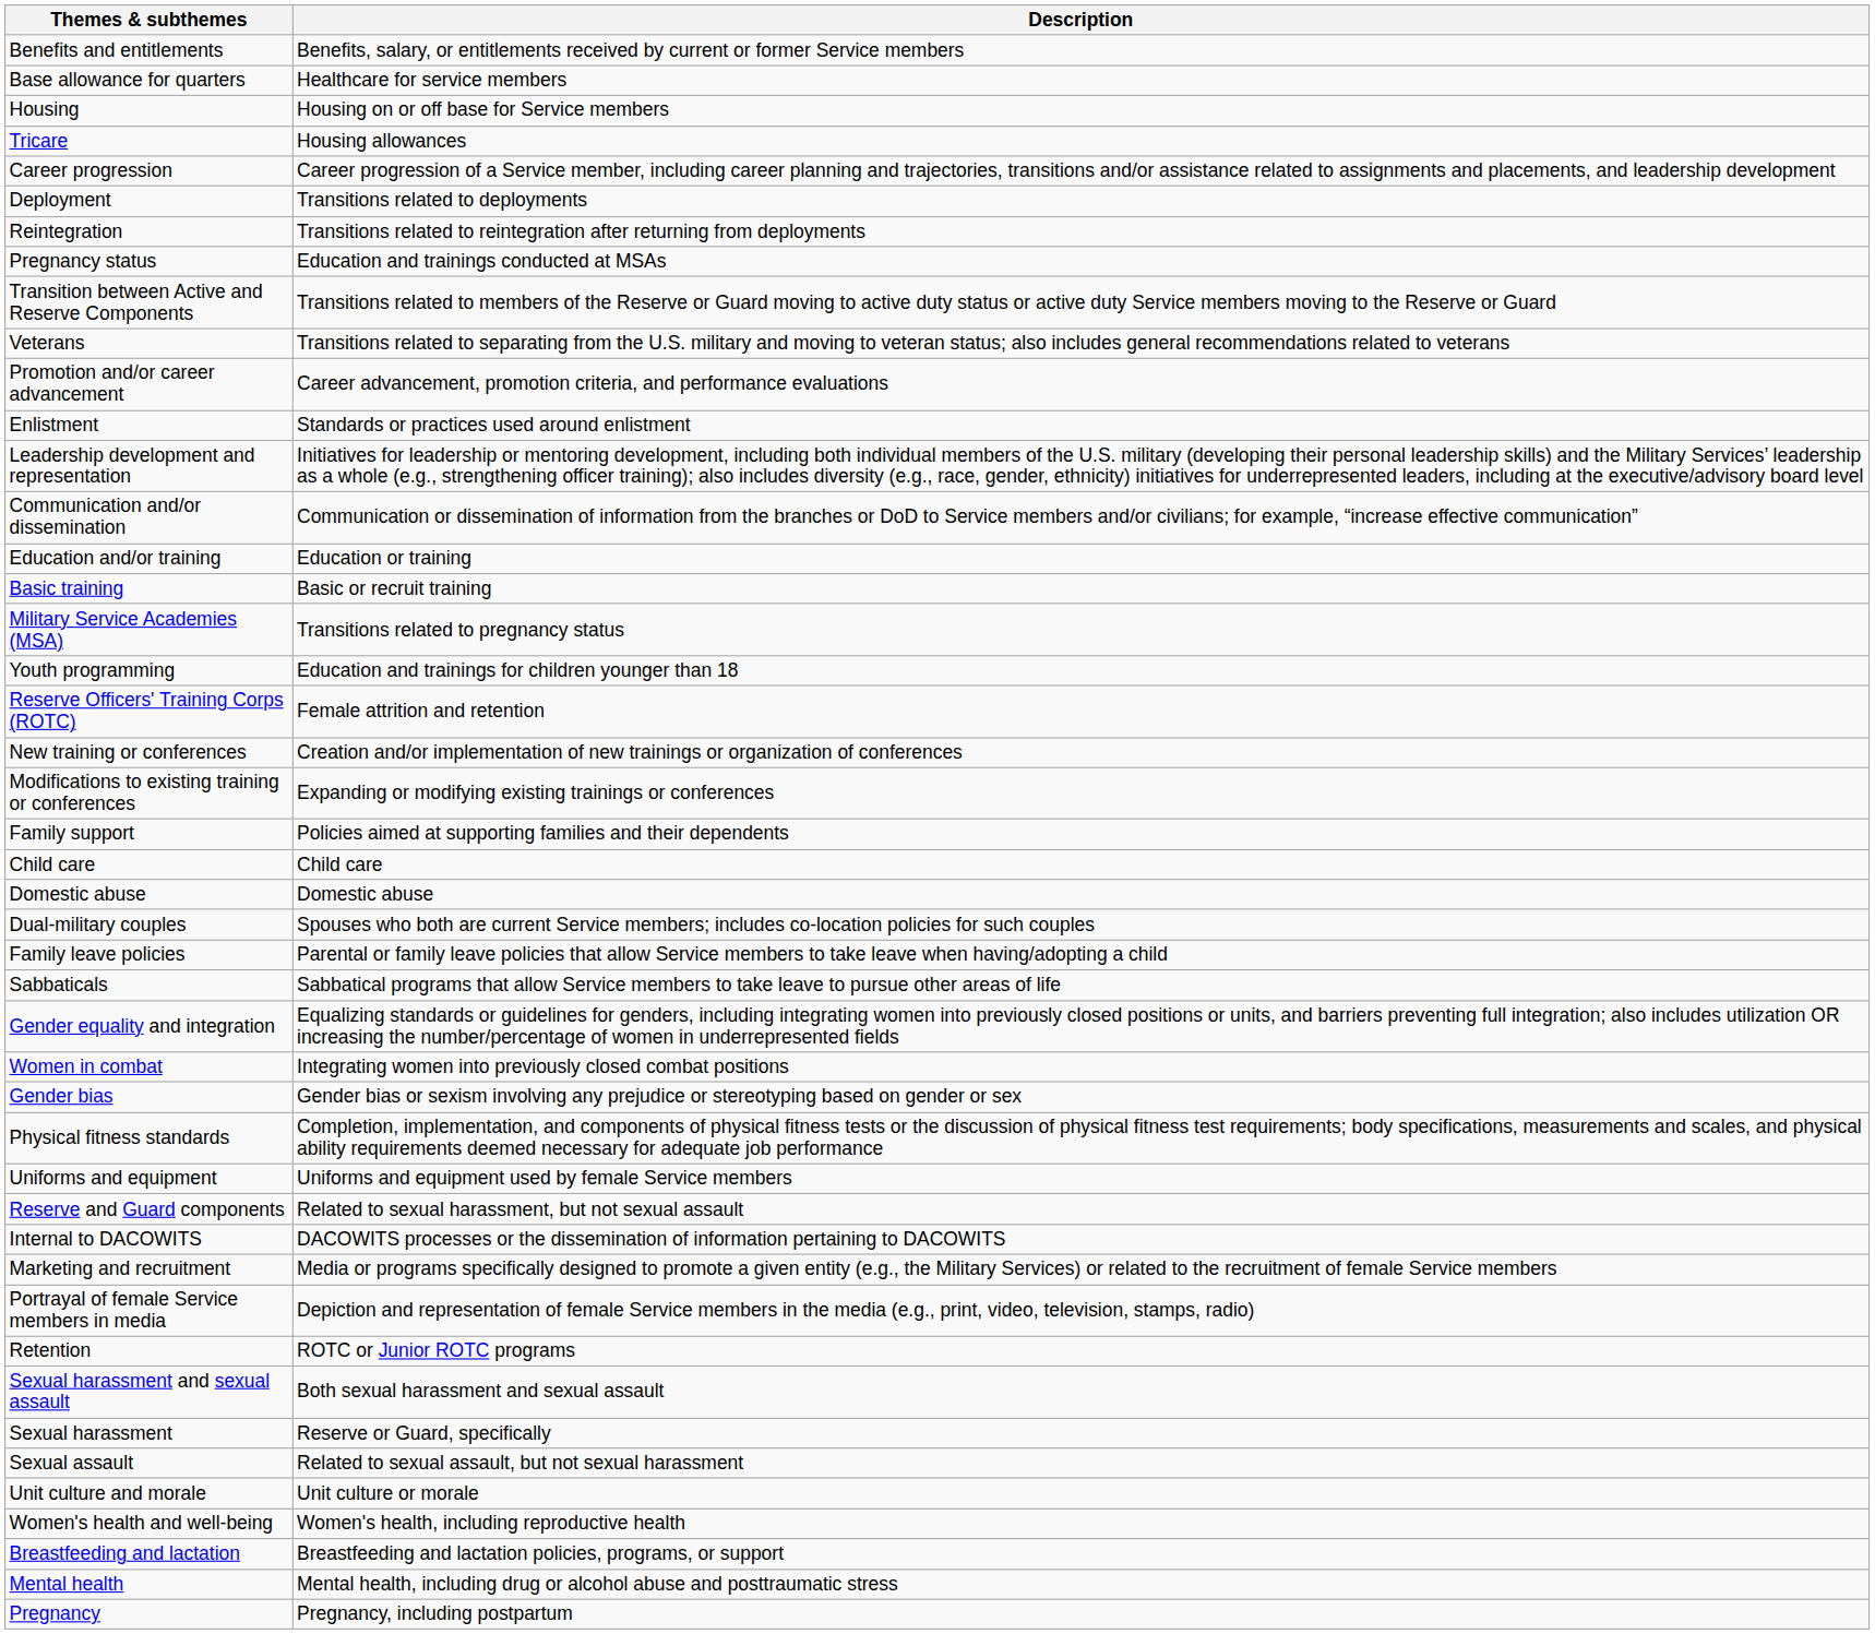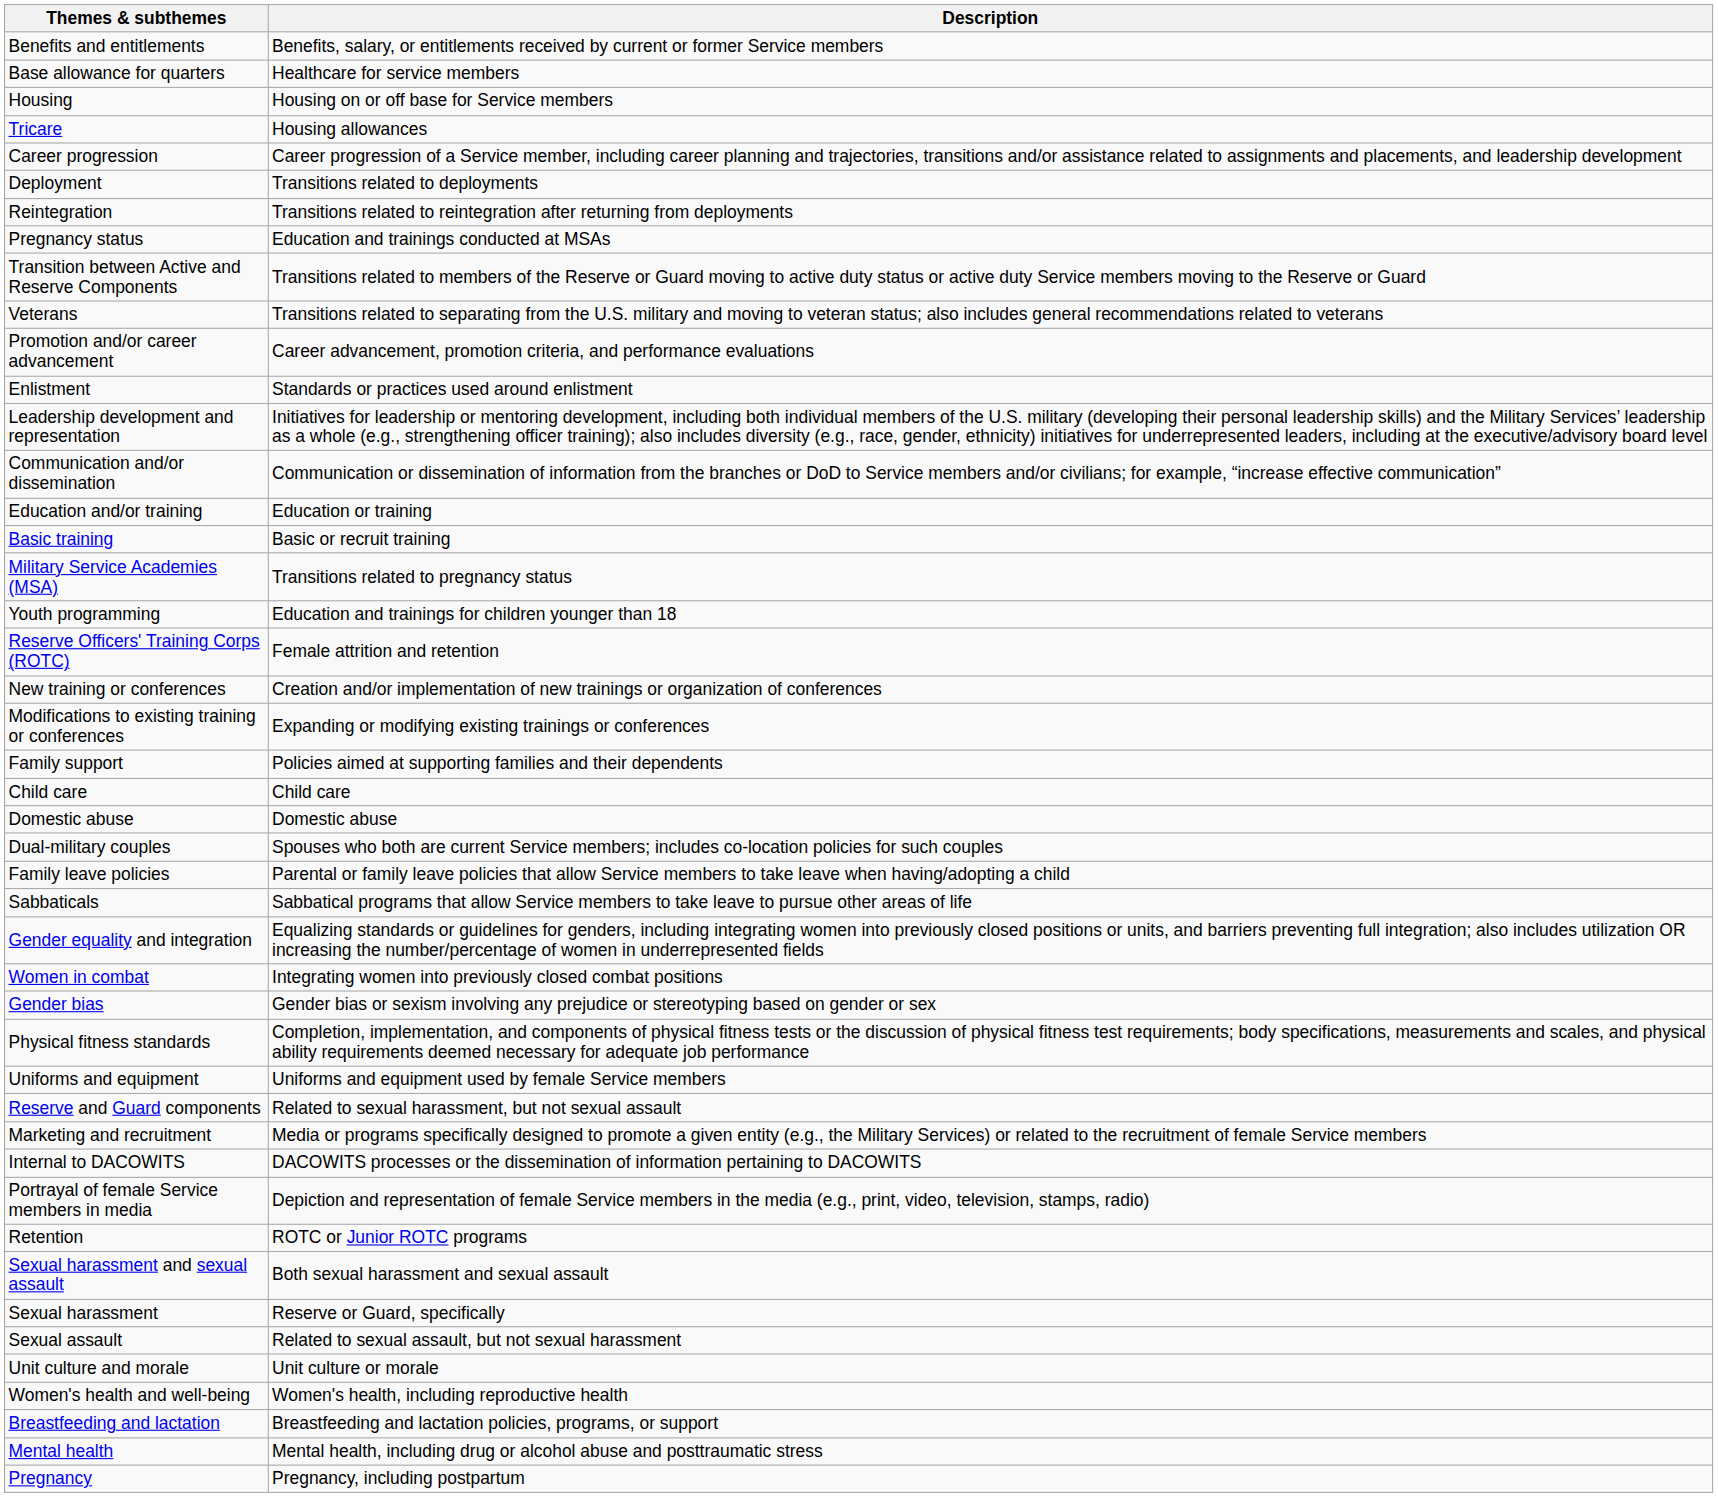rows swapped: Internal to DACOWITS <-> Marketing and recruitment
